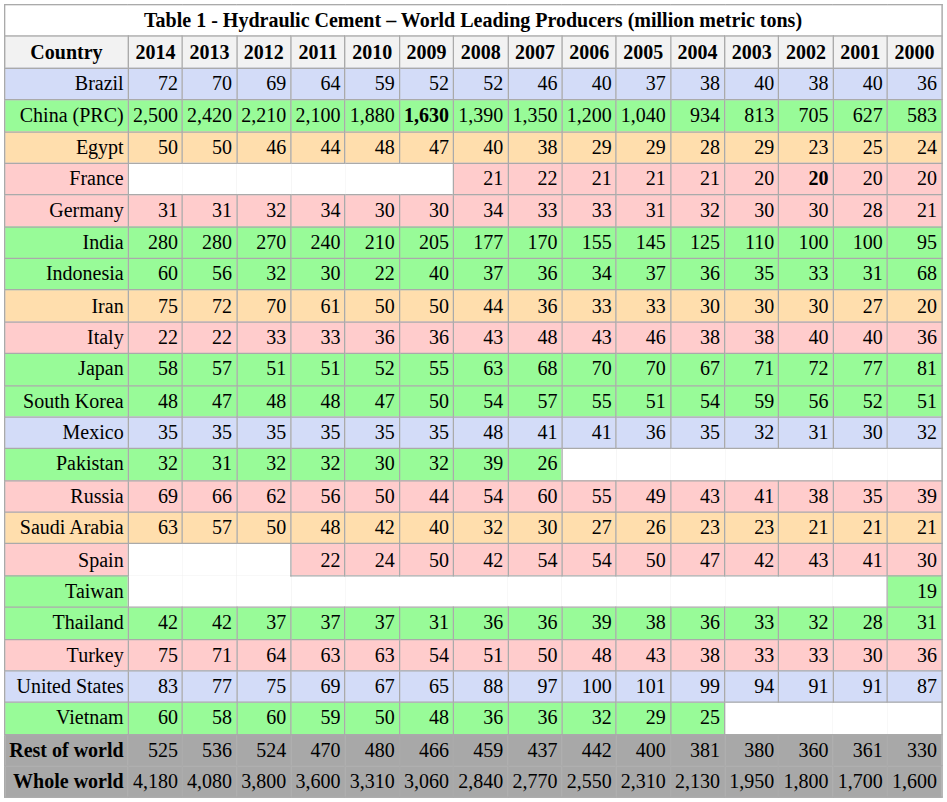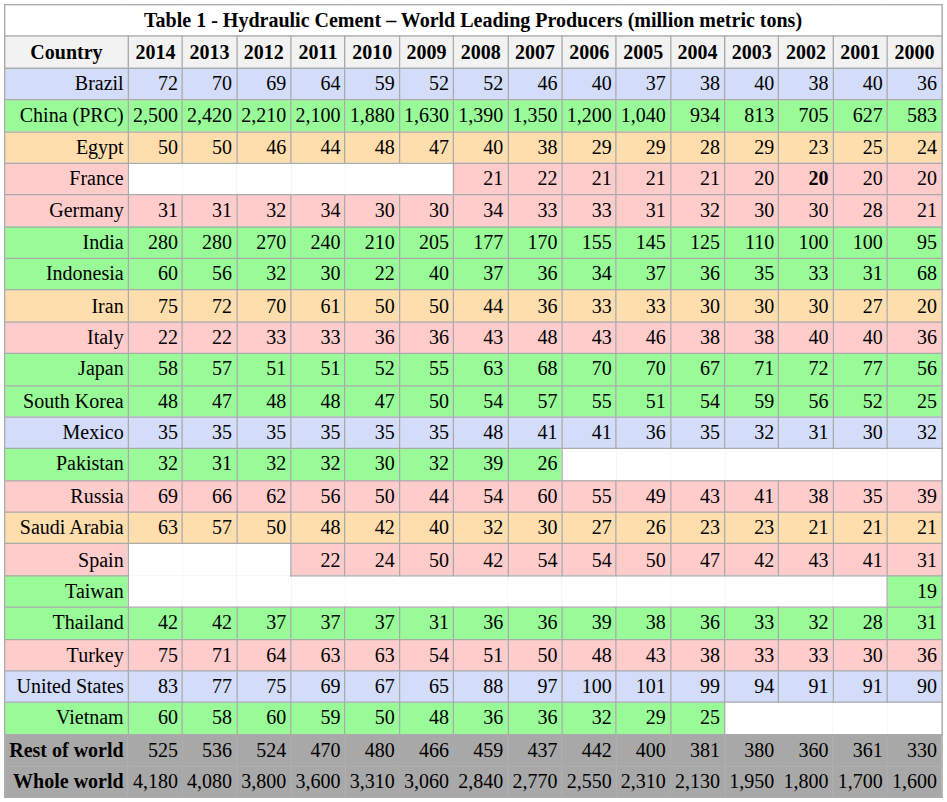China (PRC) | 2009: bold -> normal
Japan | 2000: 81 -> 56
South Korea | 2000: 51 -> 25
Spain | 2000: 30 -> 31
United States | 2000: 87 -> 90
